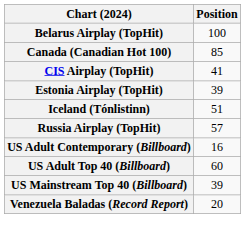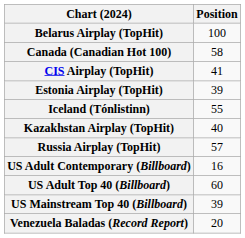Canada (Canadian Hot 100) | Position: 85 -> 58
Iceland (Tónlistinn) | Position: 51 -> 55
+ row: Kazakhstan Airplay (TopHit) | 40
